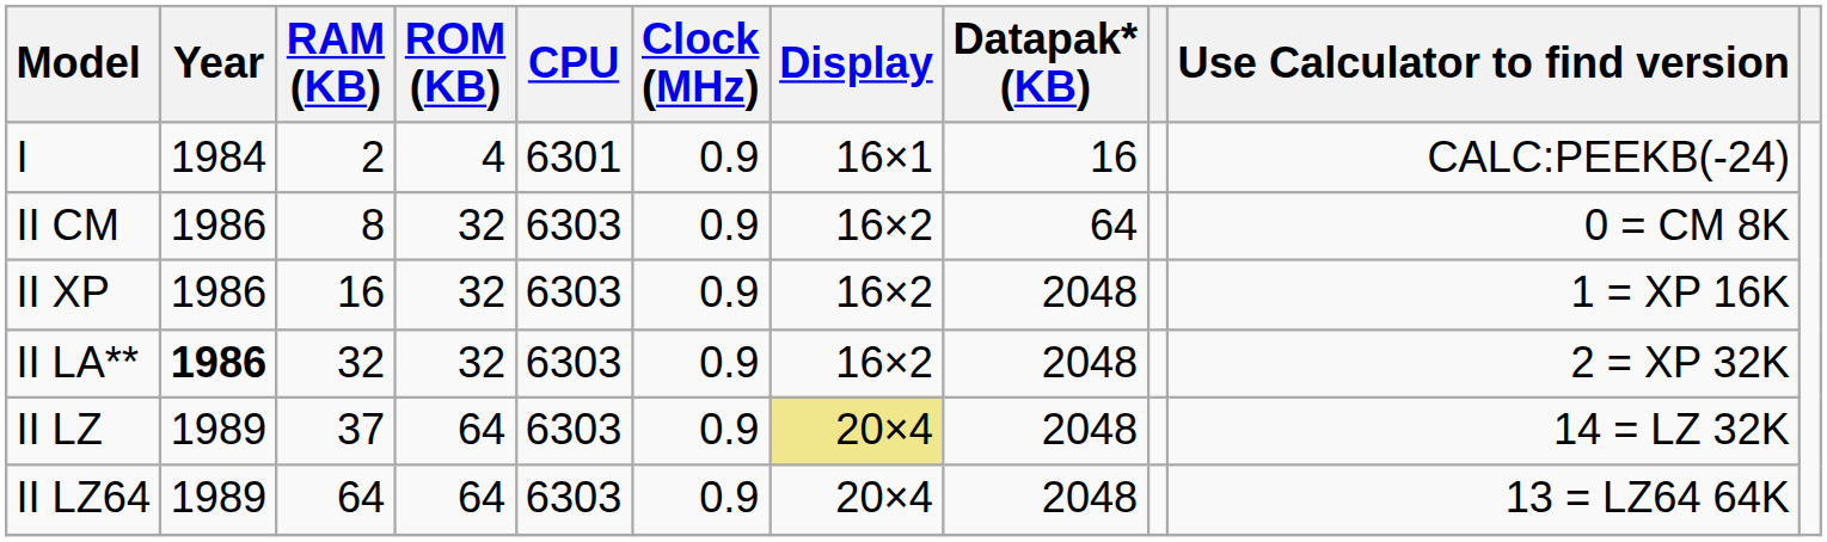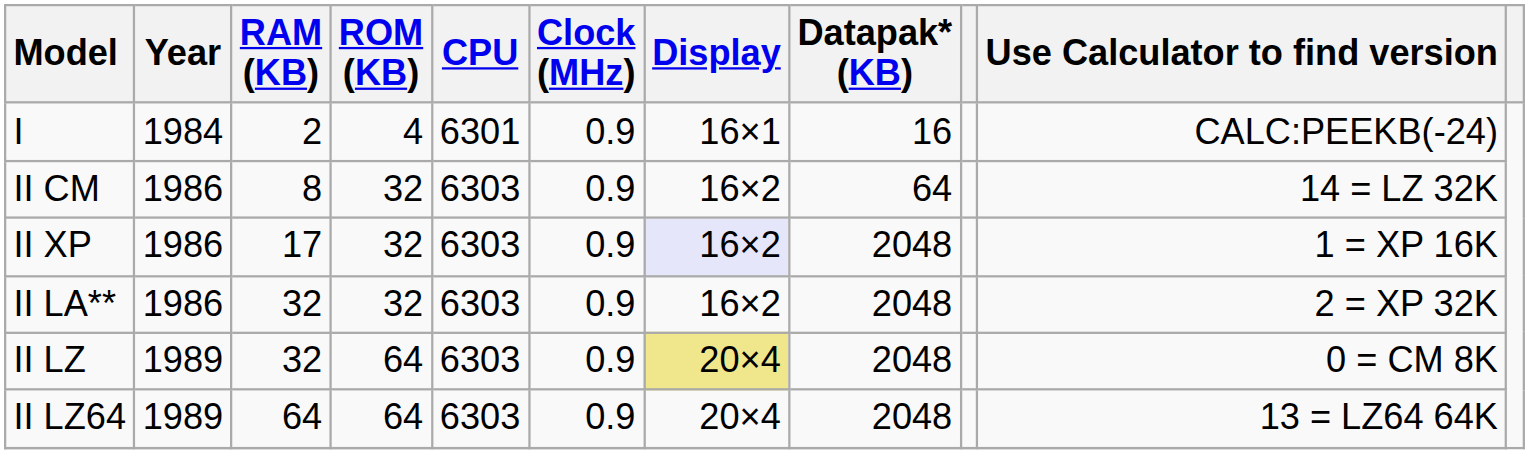II CM | Use Calculator to find version: 0 = CM 8K -> 14 = LZ 32K
II XP | RAM (KB): 16 -> 17
II XP | Display: no background -> lavender background
II LA** | Year: bold -> normal
II LZ | RAM (KB): 37 -> 32
II LZ | Use Calculator to find version: 14 = LZ 32K -> 0 = CM 8K
